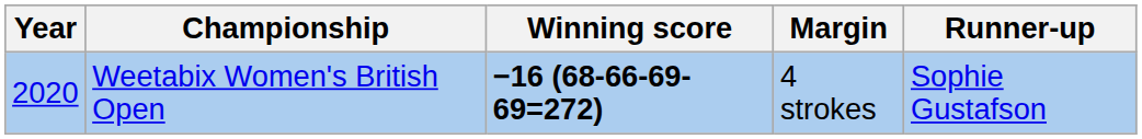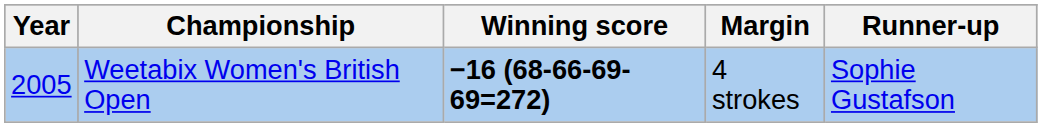Weetabix Women's British Open | Year: 2020 -> 2005
